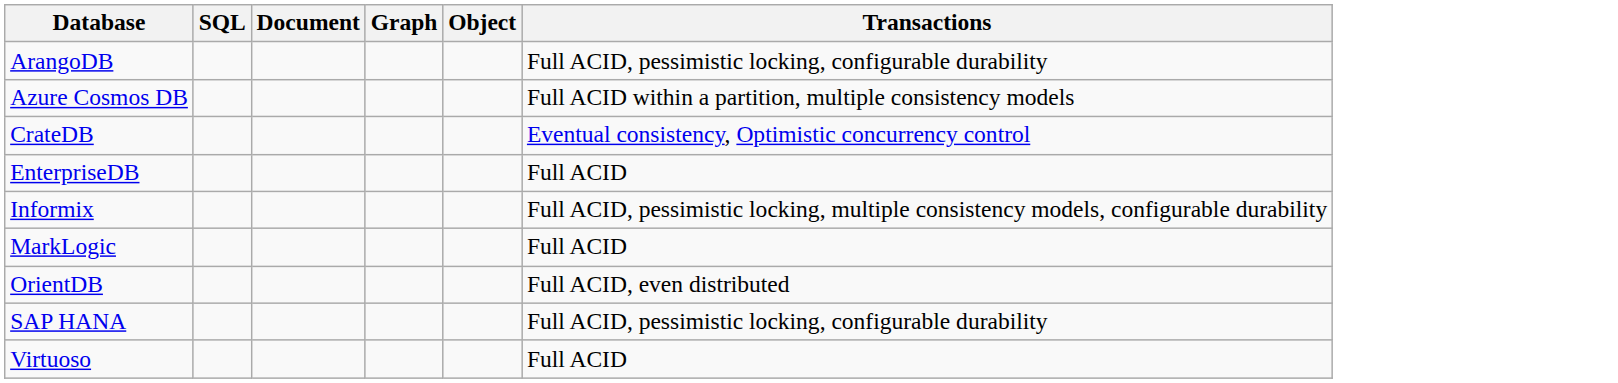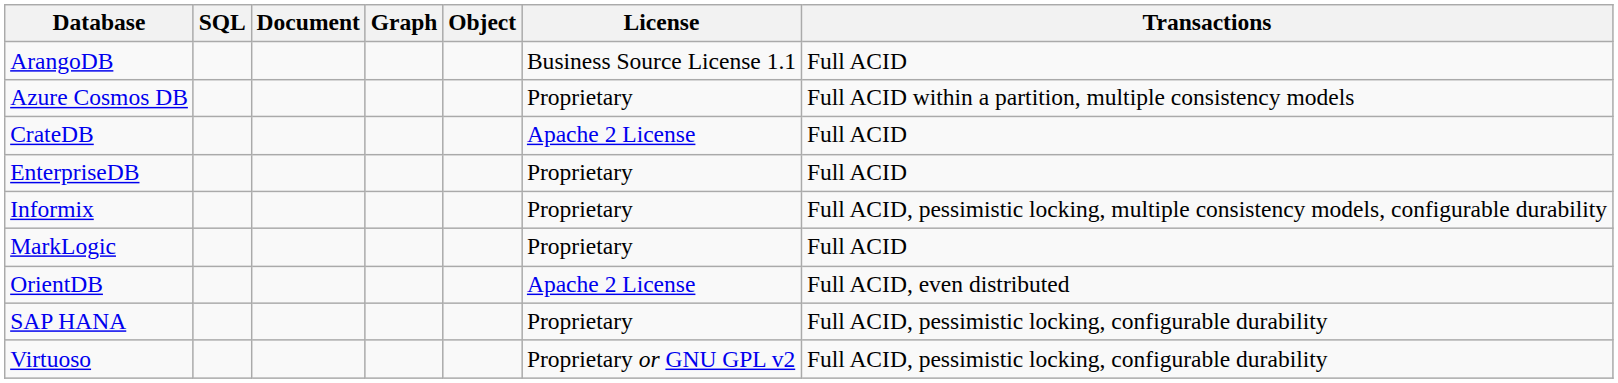+ column: License | Business Source License 1.1 | Proprietary | Apache 2 License | Proprietary | Proprietary | Proprietary | Apache 2 License | Proprietary | Proprietary or GNU GPL v2
ArangoDB | Transactions: Full ACID, pessimistic locking, configurable durability -> Full ACID
CrateDB | Transactions: Eventual consistency, Optimistic concurrency control -> Full ACID
Virtuoso | Transactions: Full ACID -> Full ACID, pessimistic locking, configurable durability
